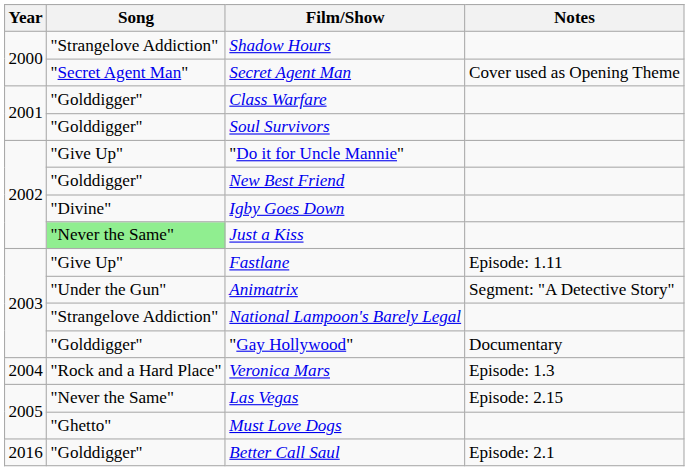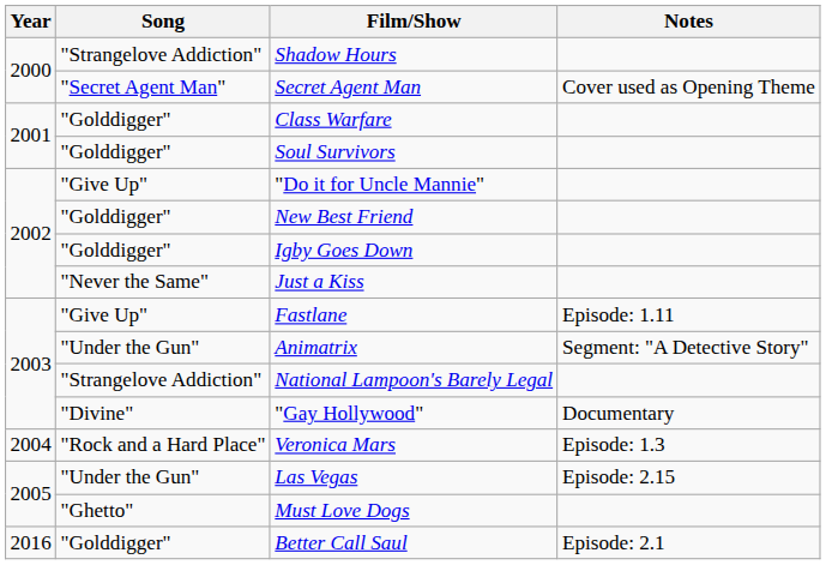Igby Goes Down | Song: "Divine" -> "Golddigger"
Just a Kiss | Song: lightgreen background -> no background
"Gay Hollywood" | Song: "Golddigger" -> "Divine"
Las Vegas | Song: "Never the Same" -> "Under the Gun"
